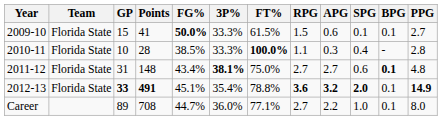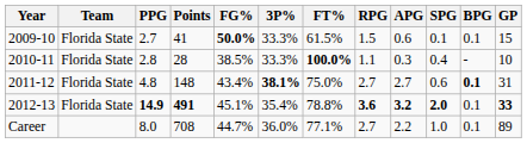columns swapped: GP <-> PPG
